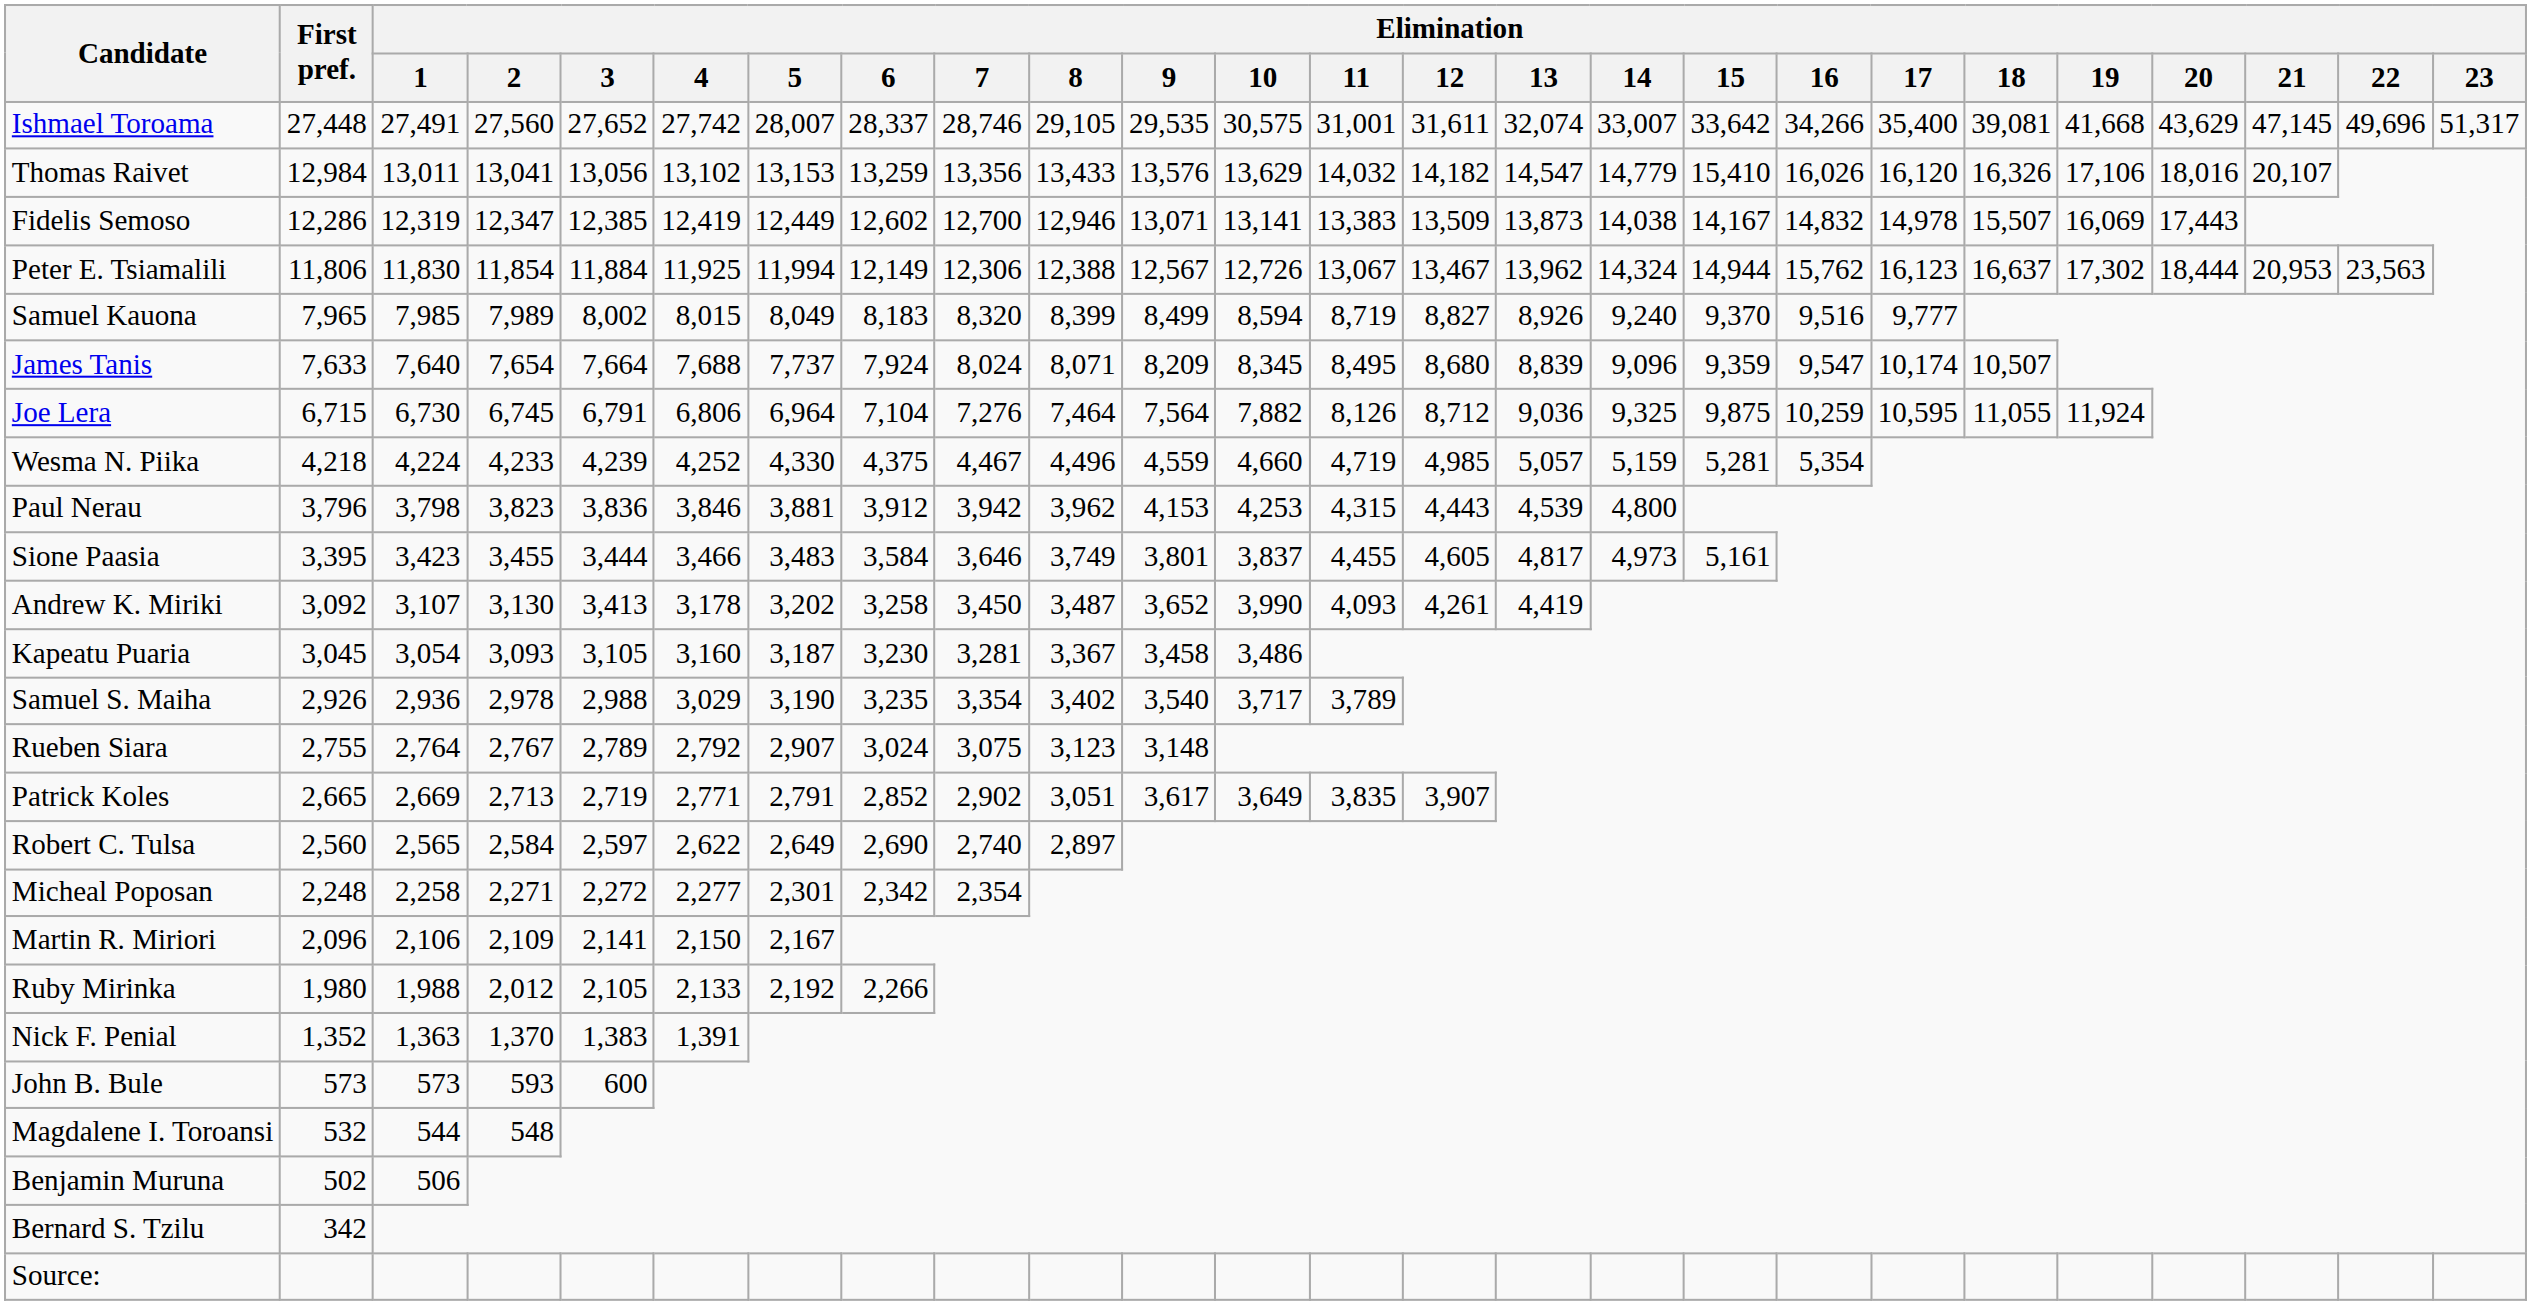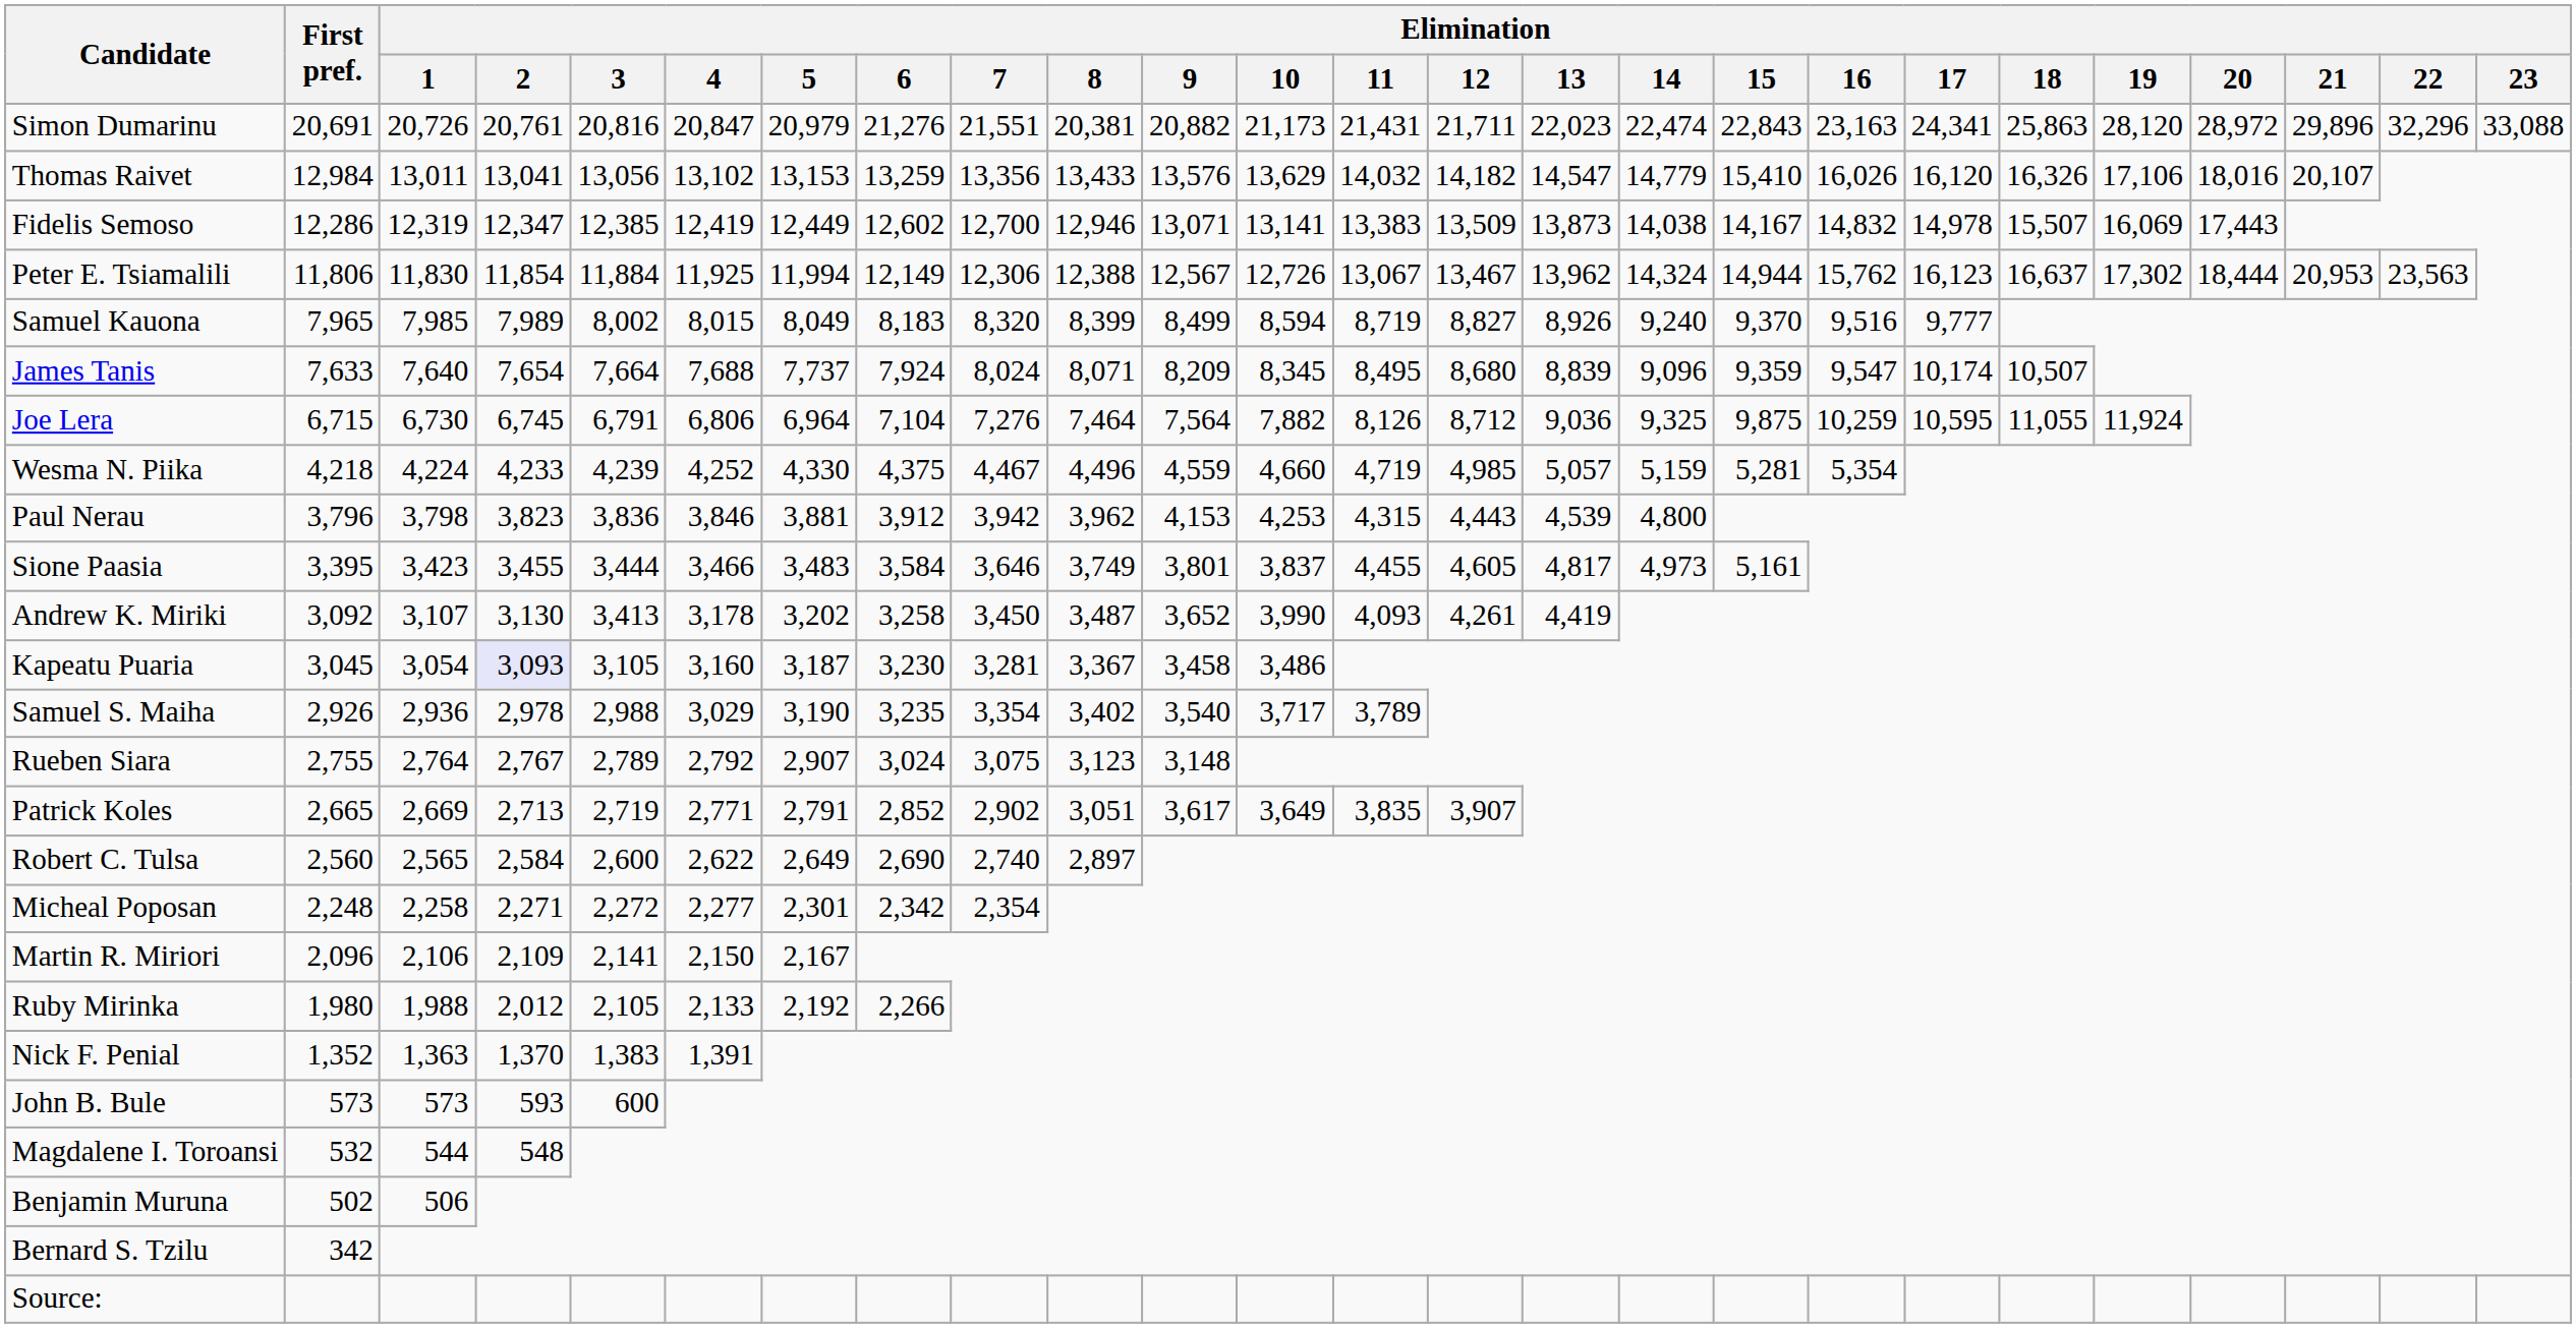- row: Ishmael Toroama | 27,448 | 27,491 | 27,560 | 27,652 | 27,742 | 28,007 | 28,337 | 28,746 | 29,105 | 29,535 | 30,575 | 31,001 | 31,611 | 32,074 | 33,007 | 33,642 | 34,266 | 35,400 | 39,081 | 41,668 | 43,629 | 47,145 | 49,696 | 51,317
+ row: Simon Dumarinu | 20,691 | 20,726 | 20,761 | 20,816 | 20,847 | 20,979 | 21,276 | 21,551 | 20,381 | 20,882 | 21,173 | 21,431 | 21,711 | 22,023 | 22,474 | 22,843 | 23,163 | 24,341 | 25,863 | 28,120 | 28,972 | 29,896 | 32,296 | 33,088
Kapeatu Puaria | Elimination / 2: no background -> lavender background
Robert C. Tulsa | Elimination / 3: 2,597 -> 2,600
